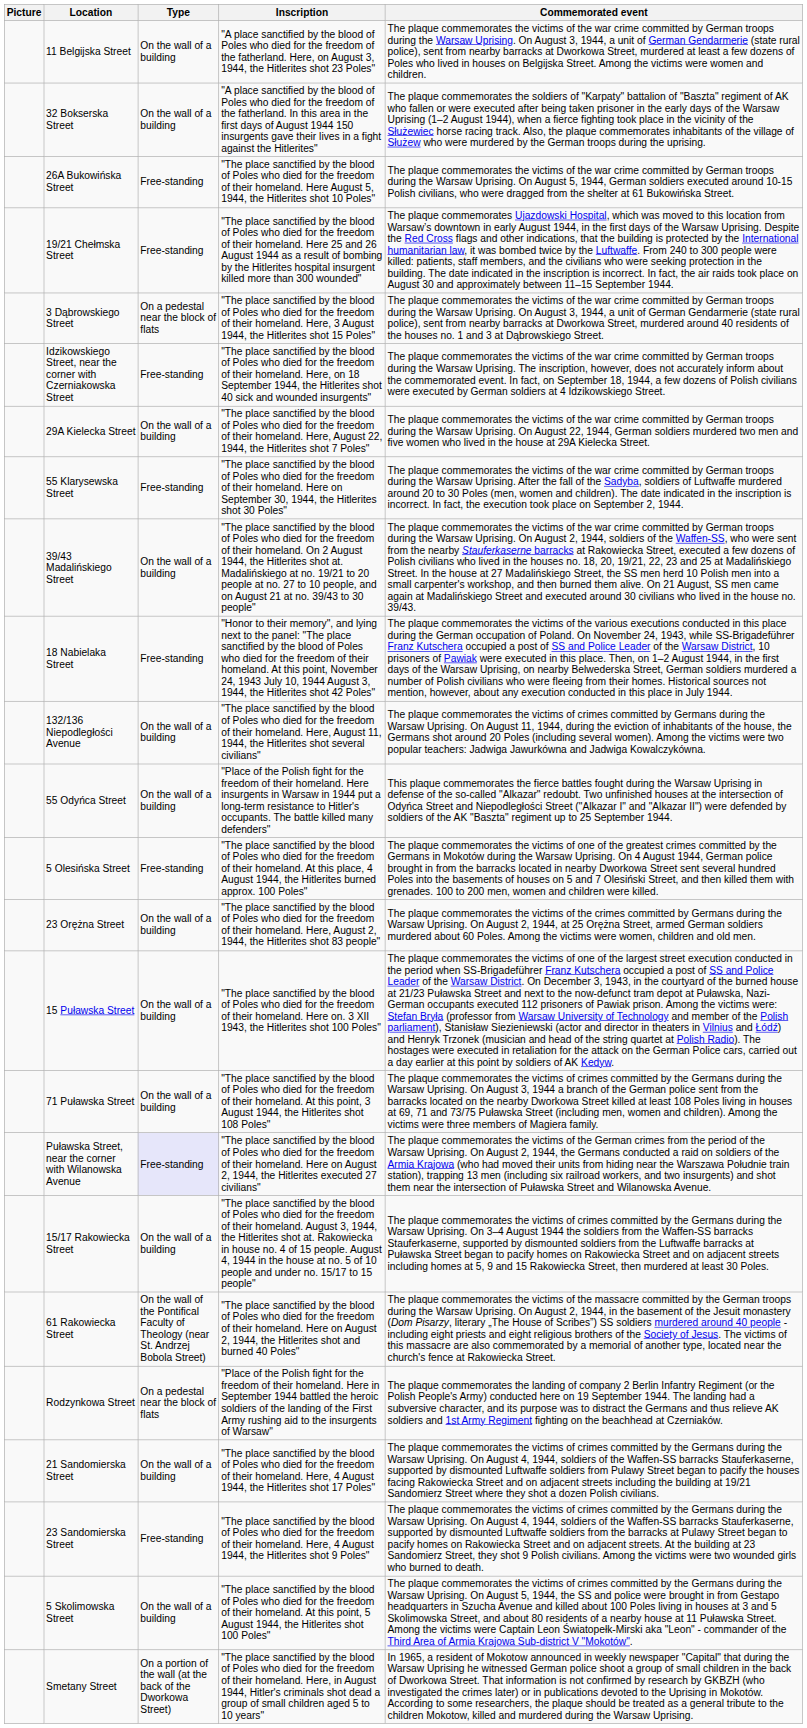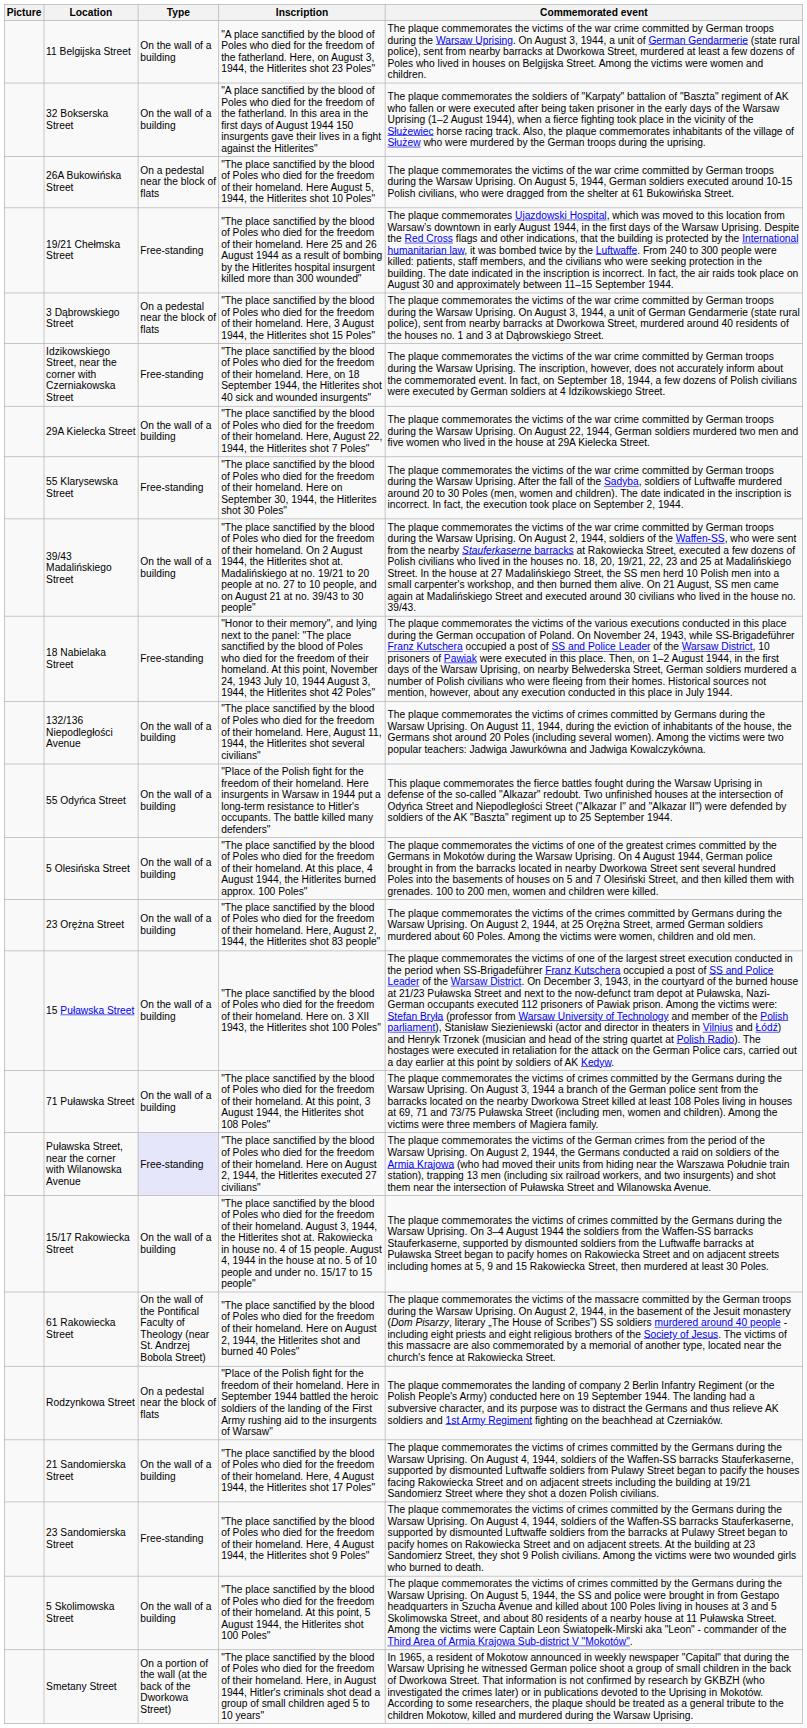26A Bukowińska Street | Type: Free-standing -> On a pedestal near the block of flats
5 Olesińska Street | Type: Free-standing -> On the wall of a building
